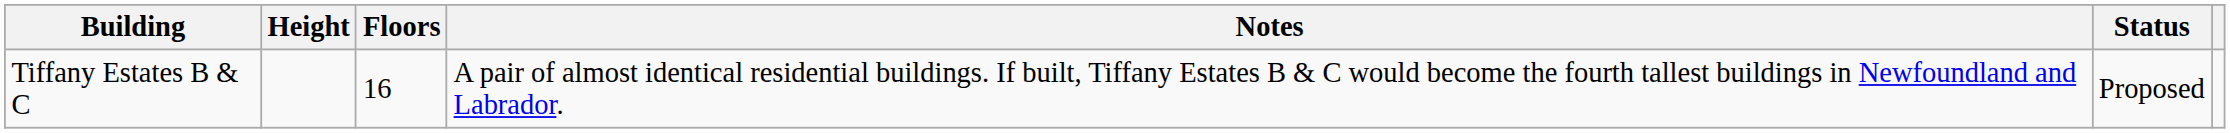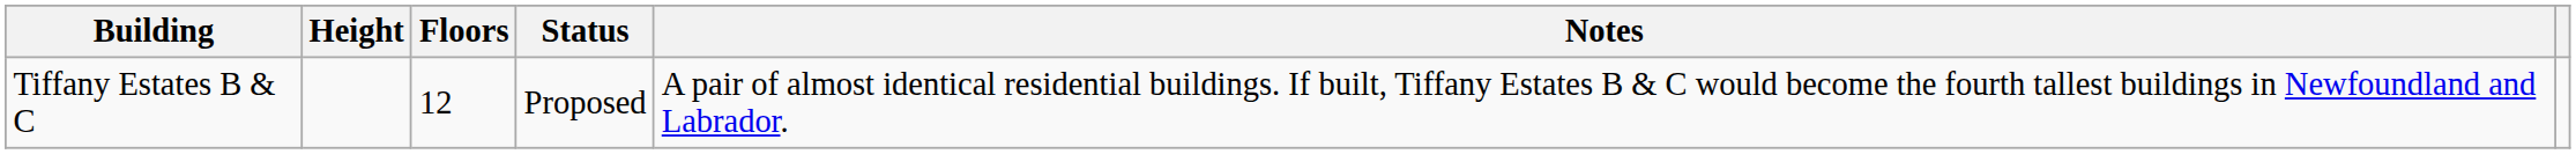columns swapped: Status <-> Notes
Tiffany Estates B & C | Floors: 16 -> 12
